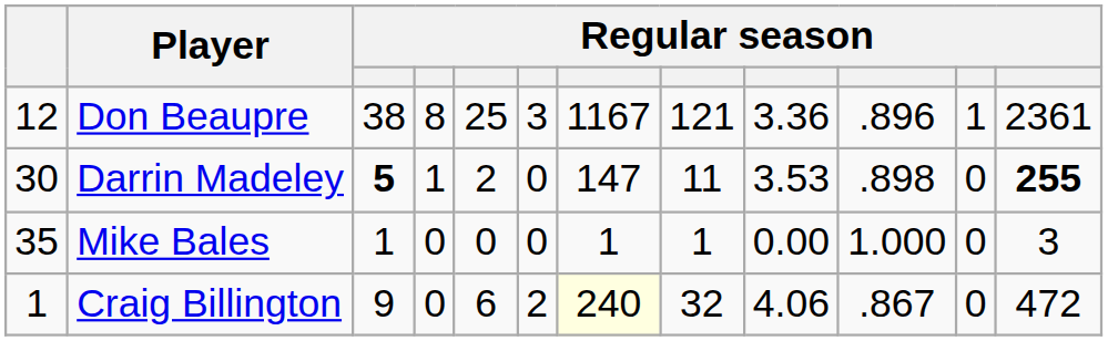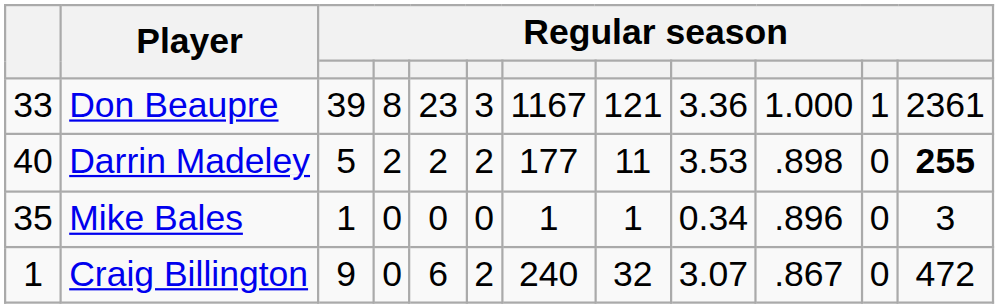Don Beaupre | column 1: 12 -> 33
Don Beaupre | column 3: 38 -> 39
Don Beaupre | column 5: 25 -> 23
Don Beaupre | column 10: .896 -> 1.000
Darrin Madeley | column 1: 30 -> 40
Darrin Madeley | column 3: bold -> normal
Darrin Madeley | column 4: 1 -> 2
Darrin Madeley | column 6: 0 -> 2
Darrin Madeley | column 7: 147 -> 177
Mike Bales | column 9: 0.00 -> 0.34
Mike Bales | column 10: 1.000 -> .896
Craig Billington | column 7: lightyellow background -> no background
Craig Billington | column 9: 4.06 -> 3.07
